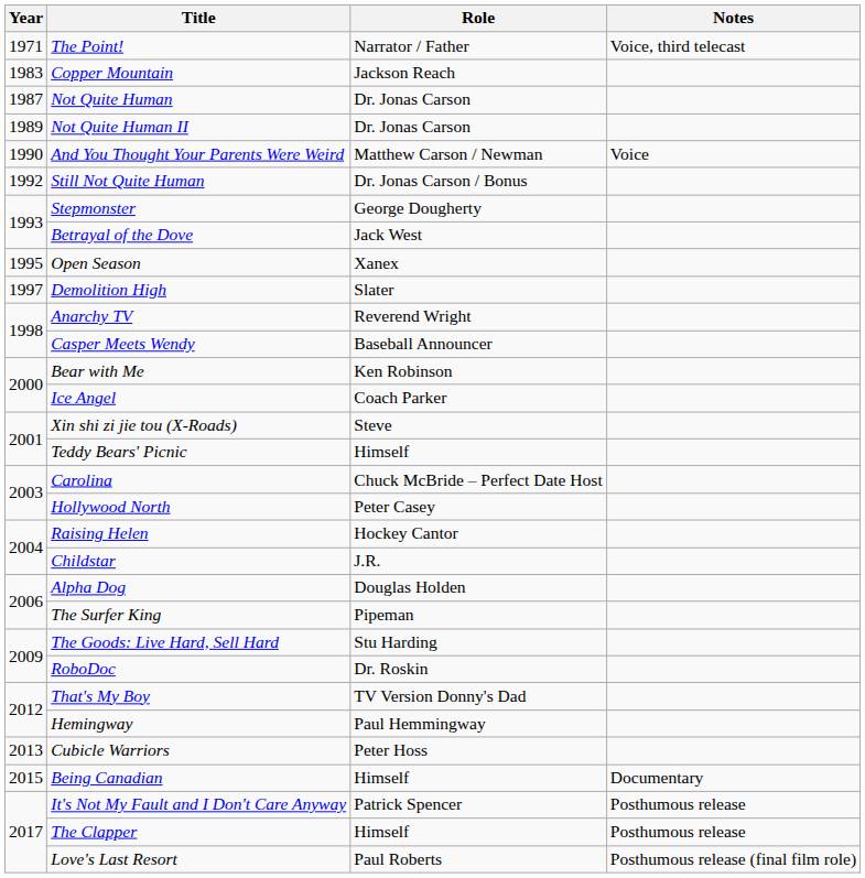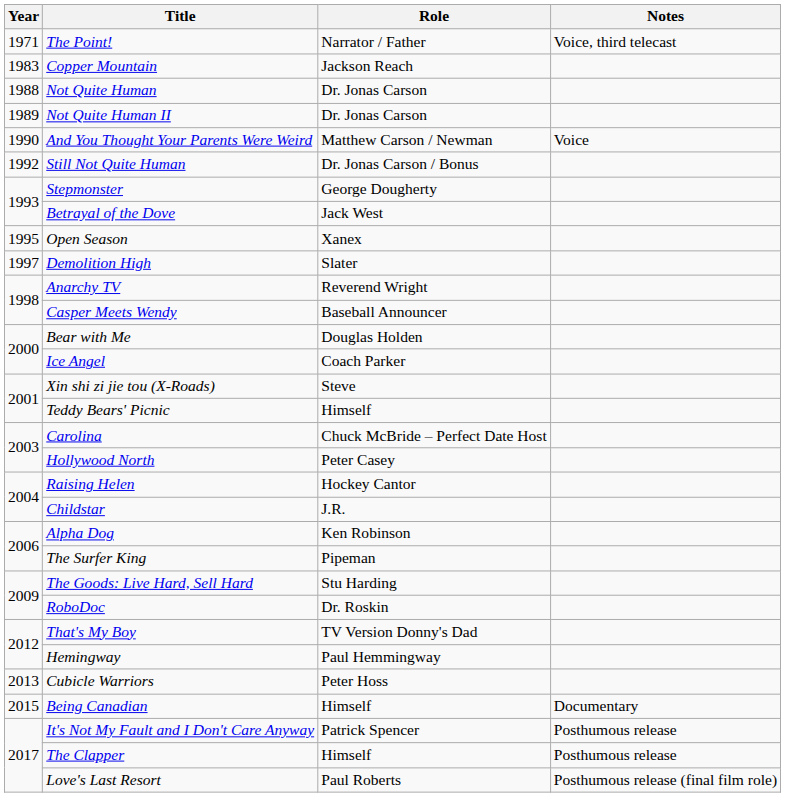Not Quite Human | Year: 1987 -> 1988
Bear with Me | Role: Ken Robinson -> Douglas Holden
Alpha Dog | Role: Douglas Holden -> Ken Robinson
